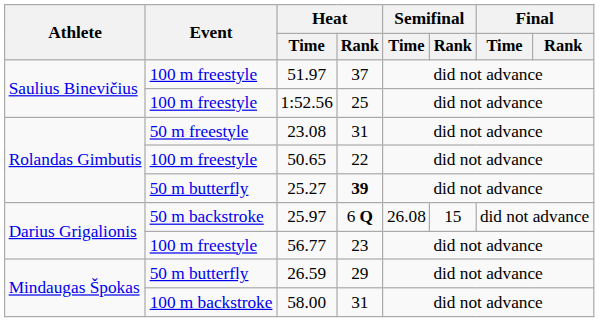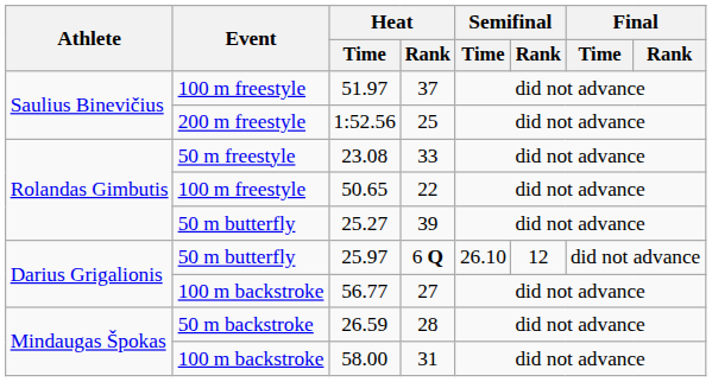1:52.56 | Event: 100 m freestyle -> 200 m freestyle
23.08 | Heat / Rank: 31 -> 33
25.27 | Heat / Rank: bold -> normal
25.97 | Event: 50 m backstroke -> 50 m butterfly
25.97 | Semifinal / Time: 26.08 -> 26.10
25.97 | Semifinal / Rank: 15 -> 12
56.77 | Event: 100 m freestyle -> 100 m backstroke
56.77 | Heat / Rank: 23 -> 27
26.59 | Event: 50 m butterfly -> 50 m backstroke
26.59 | Heat / Rank: 29 -> 28
